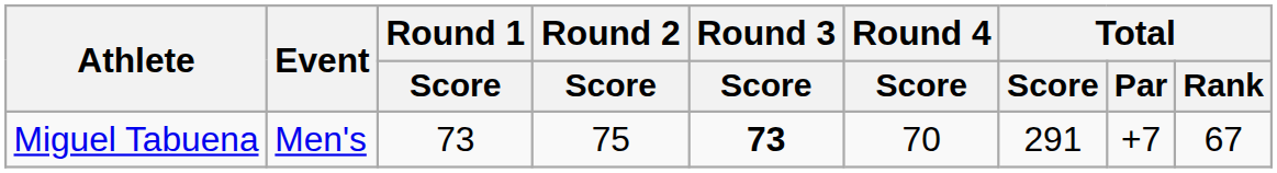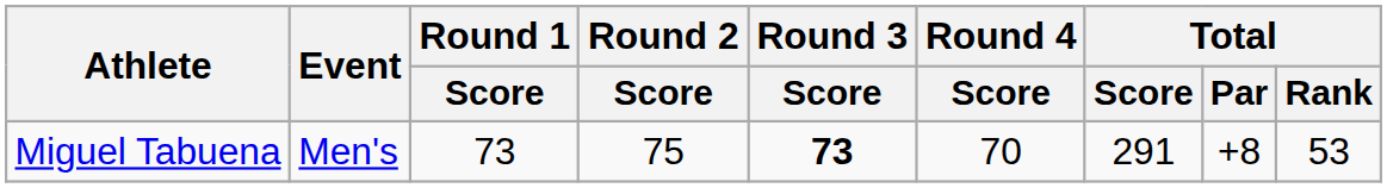Miguel Tabuena | Total / Par: +7 -> +8
Miguel Tabuena | Total / Rank: 67 -> 53
